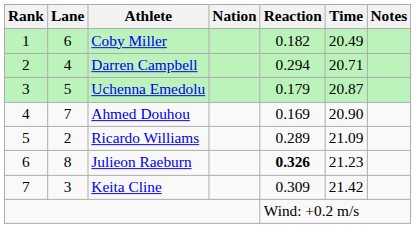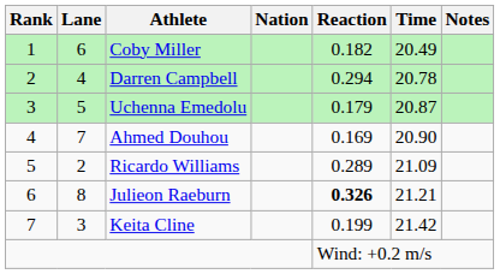Darren Campbell | Time: 20.71 -> 20.78
Julieon Raeburn | Time: 21.23 -> 21.21
Keita Cline | Reaction: 0.309 -> 0.199
